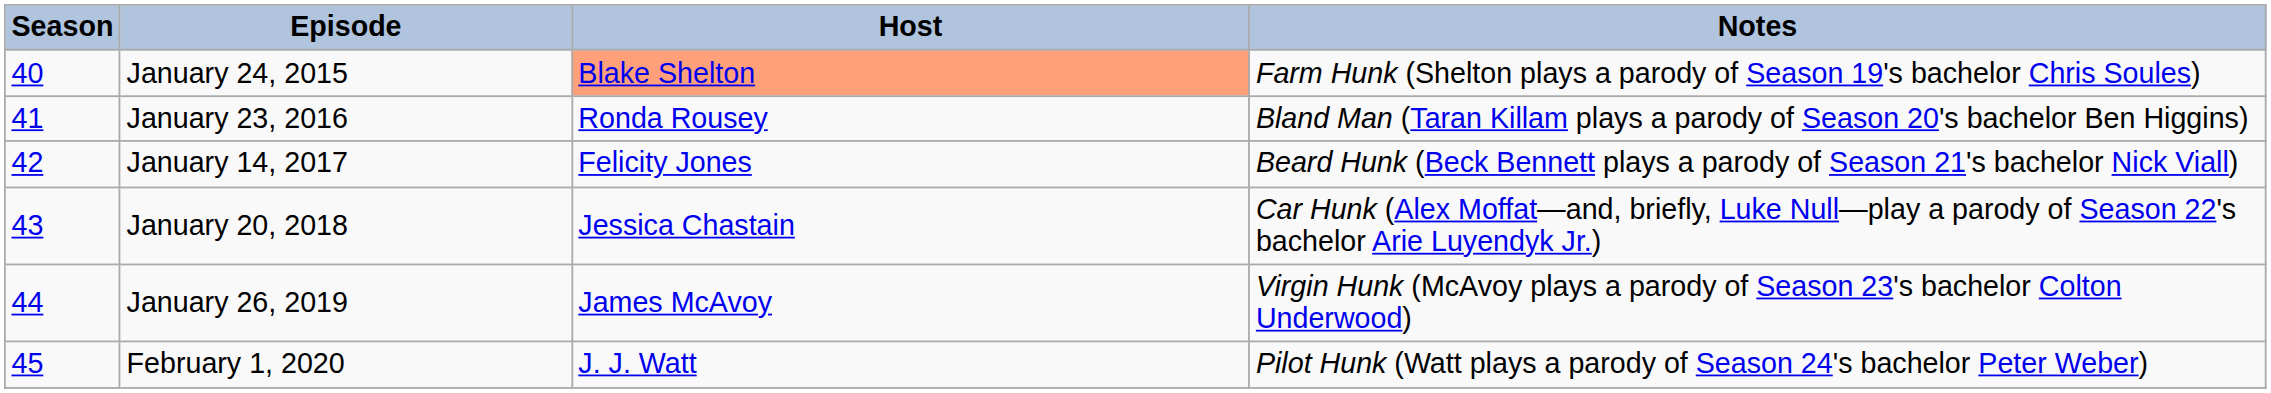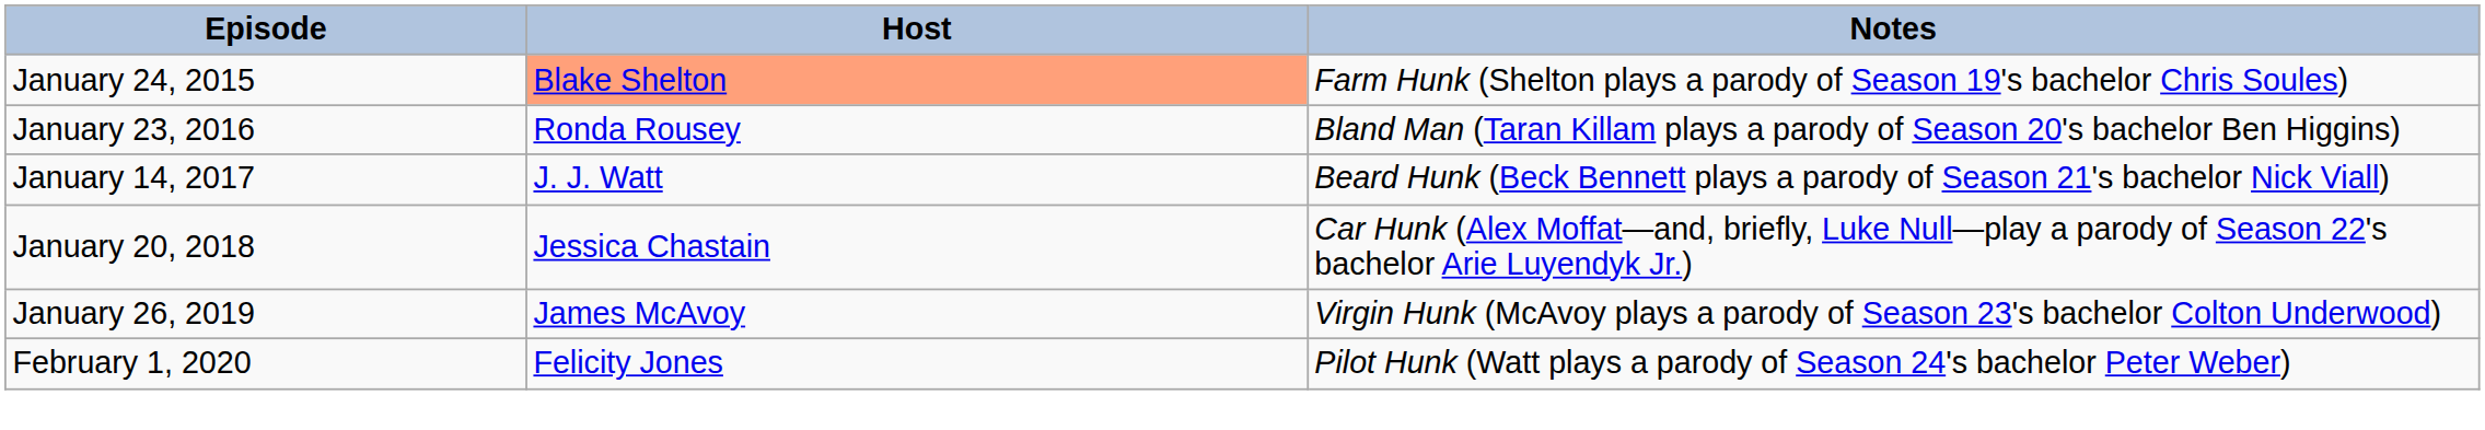- column: Season | 40 | 41 | 42 | 43 | 44 | 45
January 14, 2017 | Host: Felicity Jones -> J. J. Watt
February 1, 2020 | Host: J. J. Watt -> Felicity Jones
